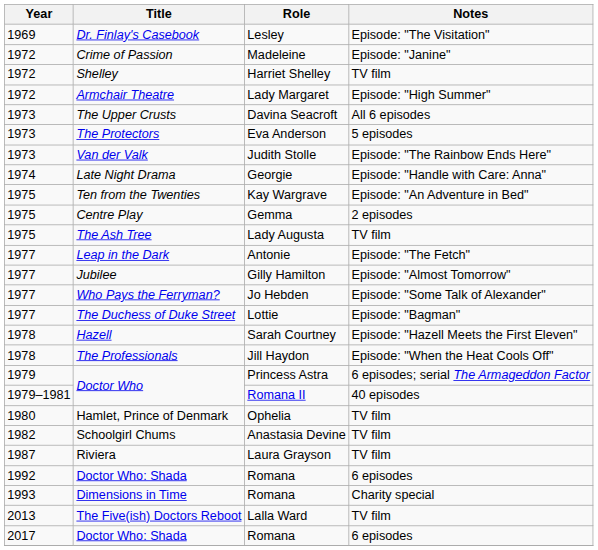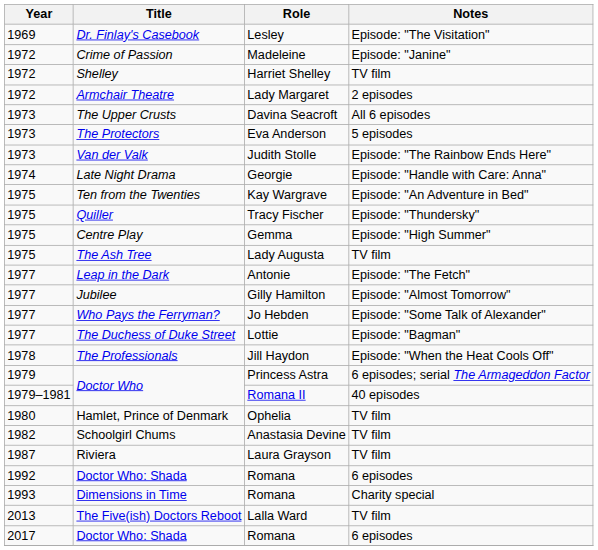Armchair Theatre | Notes: Episode: "High Summer" -> 2 episodes
+ row: 1975 | Quiller | Tracy Fischer | Episode: "Thundersky"
Centre Play | Notes: 2 episodes -> Episode: "High Summer"
- row: 1978 | Hazell | Sarah Courtney | Episode: "Hazell Meets the First Eleven"
